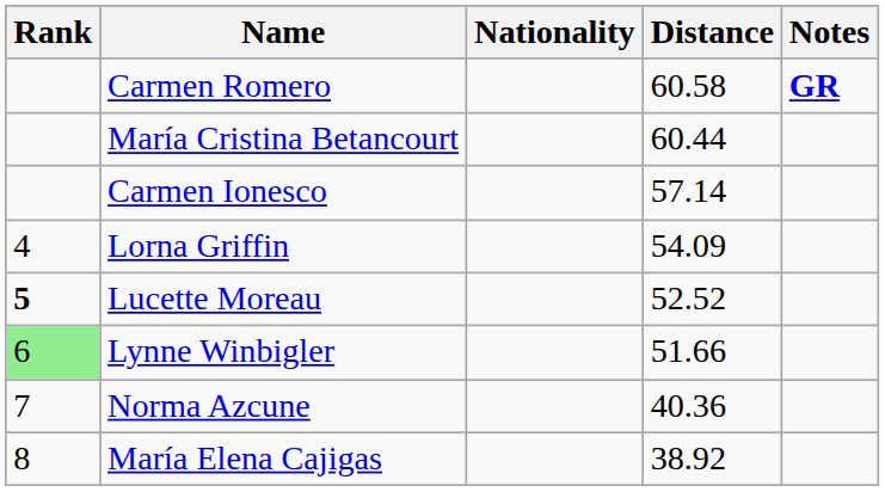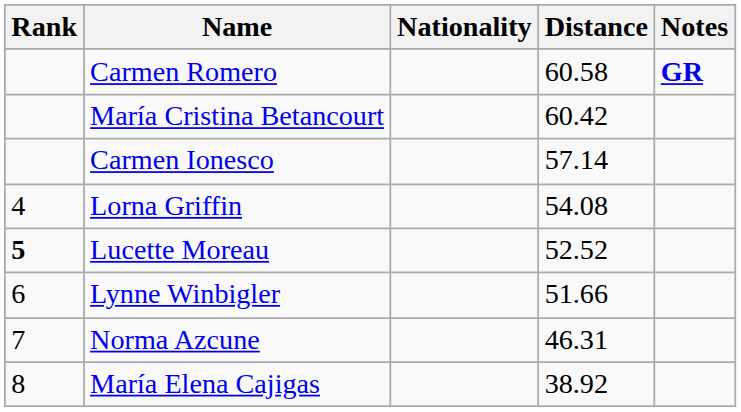María Cristina Betancourt | Distance: 60.44 -> 60.42
Lorna Griffin | Distance: 54.09 -> 54.08
Lynne Winbigler | Rank: lightgreen background -> no background
Norma Azcune | Distance: 40.36 -> 46.31
